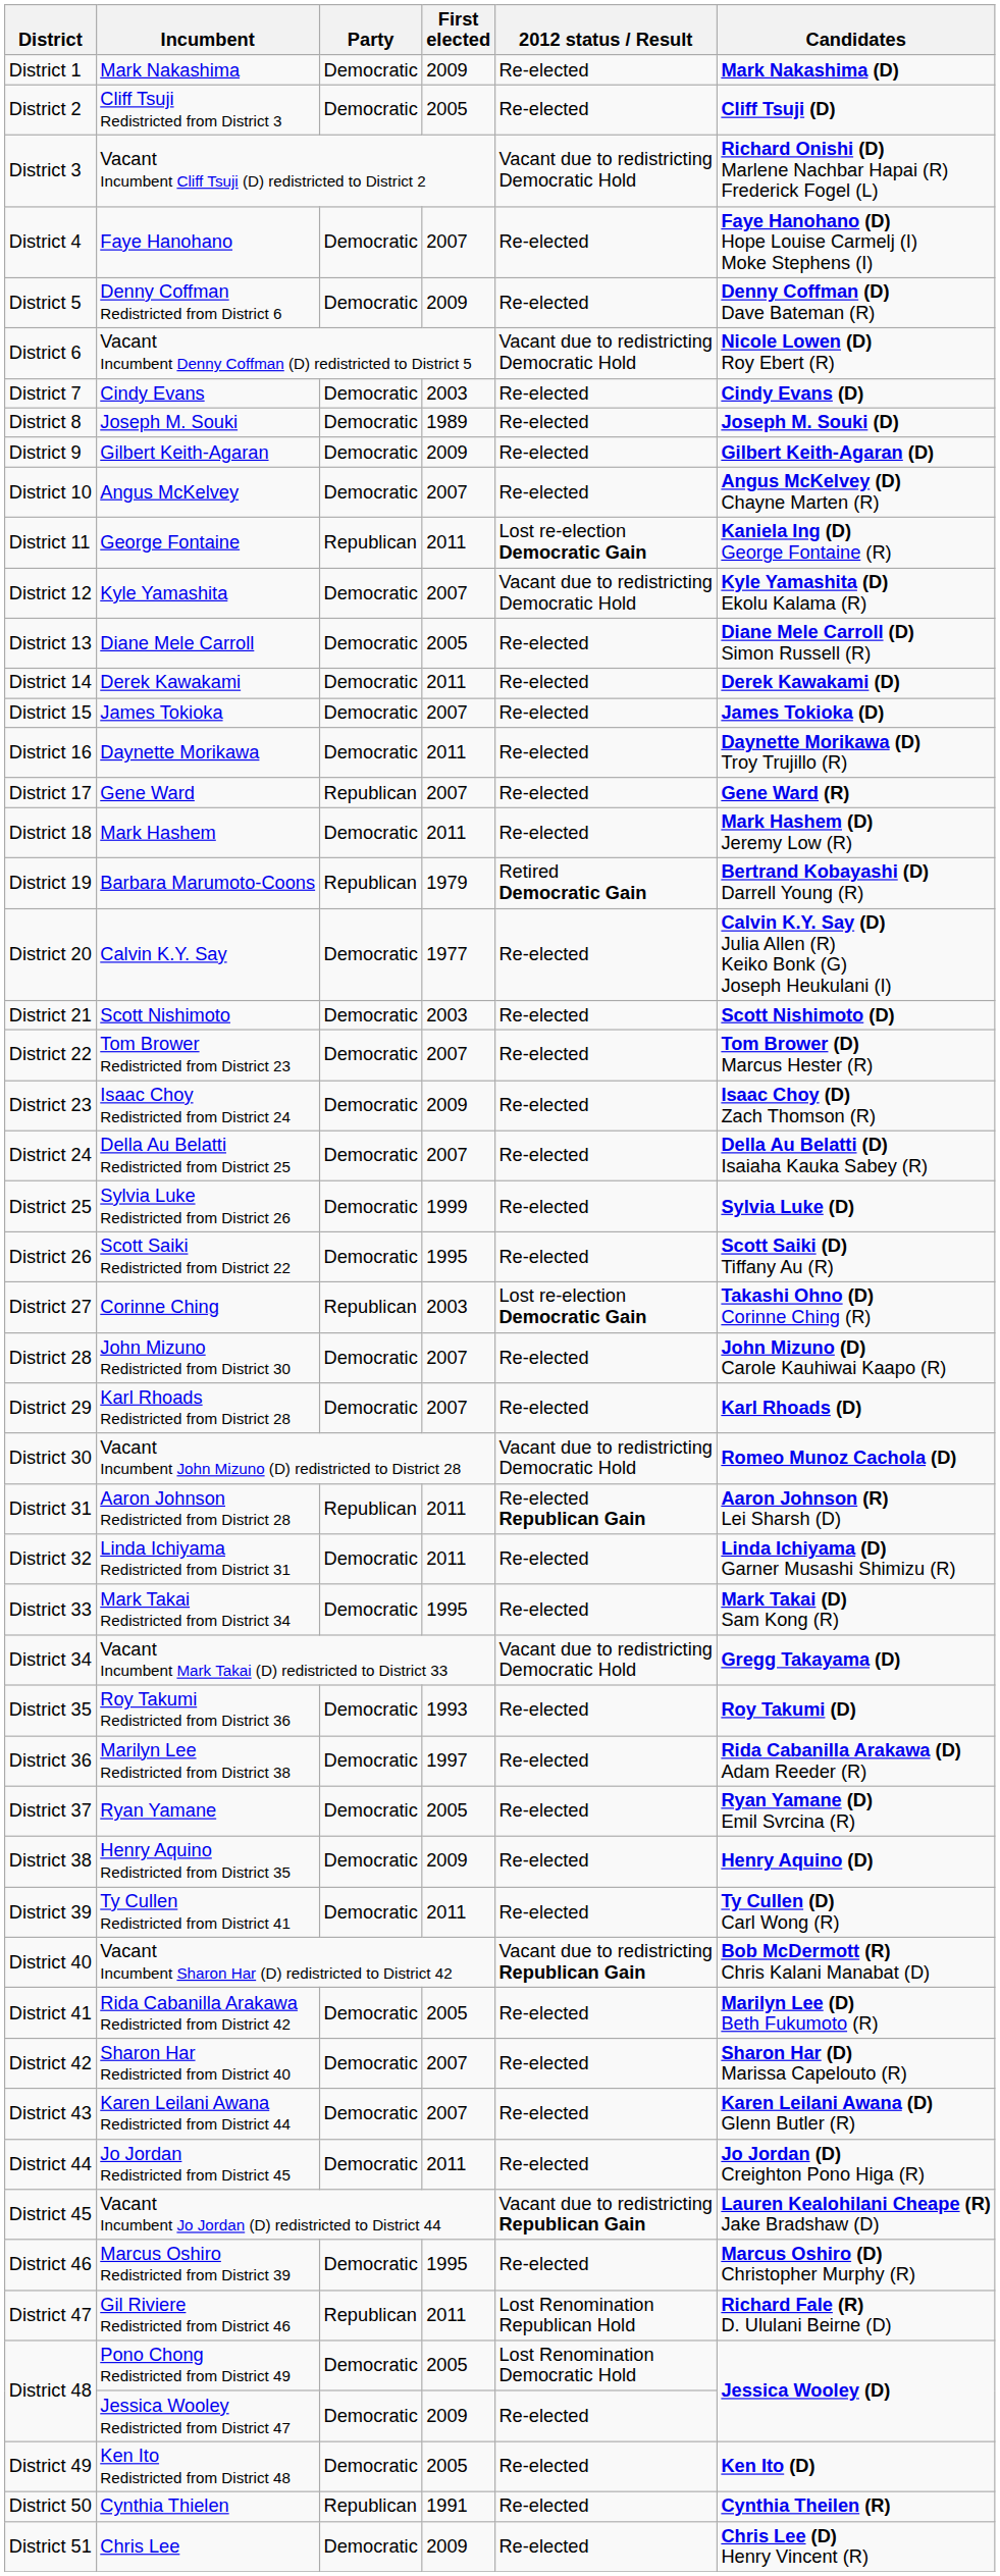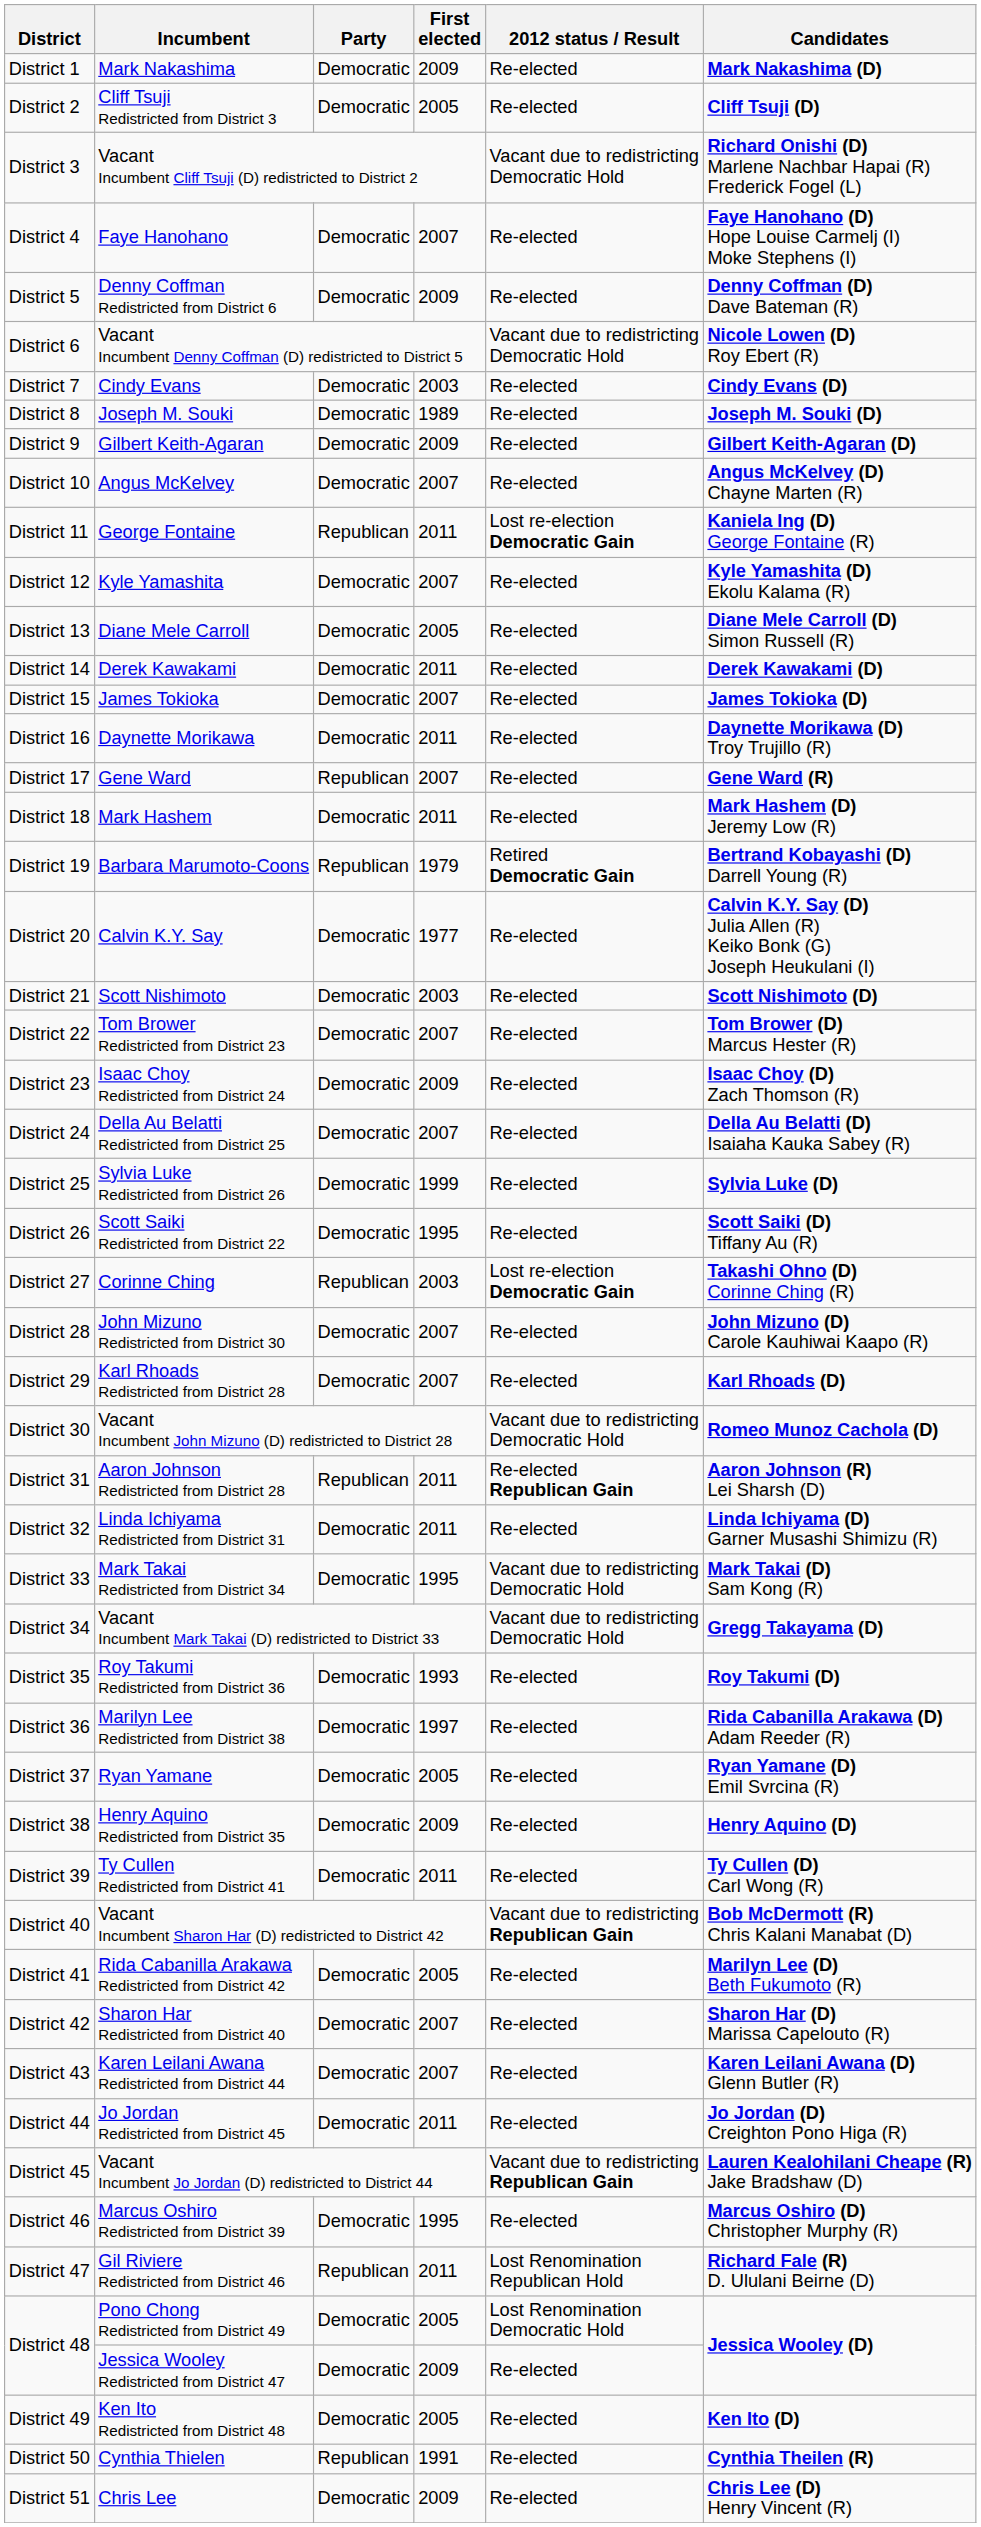Kyle Yamashita | 2012 status / Result: Vacant due to redistricting Democratic Hold -> Re-elected
Mark Takai Redistricted from District 34 | 2012 status / Result: Re-elected -> Vacant due to redistricting Democratic Hold
